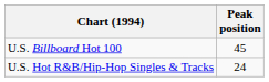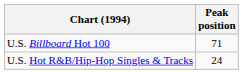U.S. Billboard Hot 100 | Peak position: 45 -> 71
